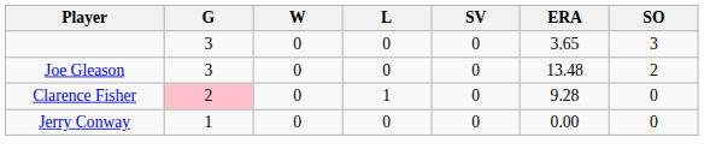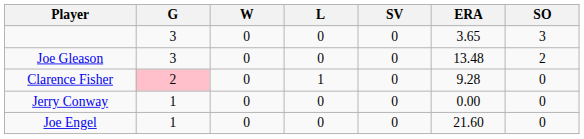+ row: Joe Engel | 1 | 0 | 0 | 0 | 21.60 | 0
